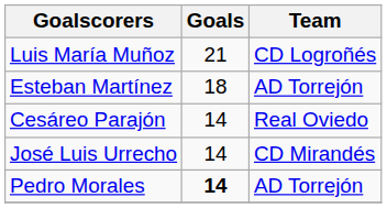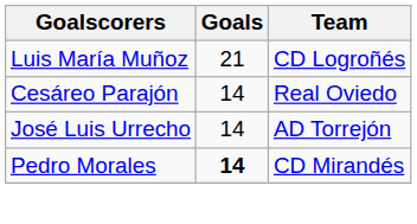- row: Esteban Martínez | 18 | AD Torrejón
José Luis Urrecho | Team: CD Mirandés -> AD Torrejón
Pedro Morales | Team: AD Torrejón -> CD Mirandés
